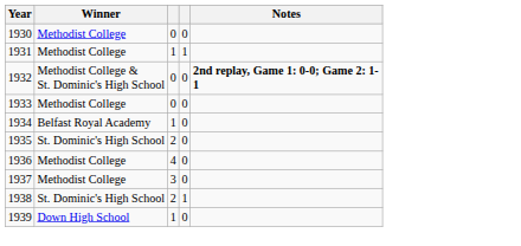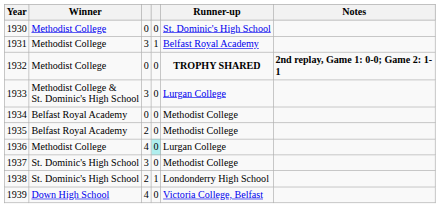+ column: Runner-up | St. Dominic's High School | Belfast Royal Academy | TROPHY SHARED | Lurgan College | Methodist College | Methodist College | Lurgan College | Methodist College | Londonderry High School | Victoria College, Belfast
1931 | column 3: 1 -> 3
1932 | Winner: Methodist College & St. Dominic's High School -> Methodist College
1933 | Winner: Methodist College -> Methodist College & St. Dominic's High School
1933 | column 3: 0 -> 3
1934 | column 3: 1 -> 0
1935 | Winner: St. Dominic's High School -> Belfast Royal Academy
1936 | column 4: no background -> paleturquoise background
1937 | Winner: Methodist College -> St. Dominic's High School
1939 | column 3: 1 -> 4
